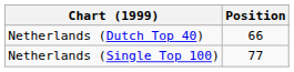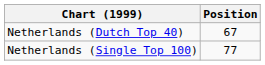Netherlands (Dutch Top 40) | Position: 66 -> 67
